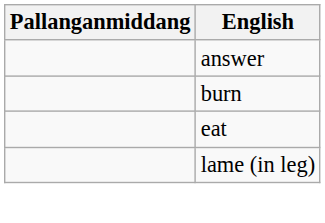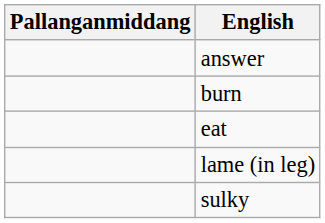+ row: sulky
